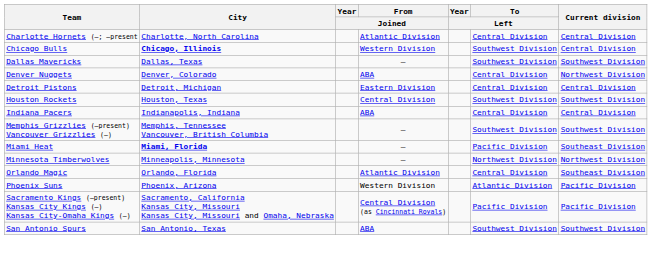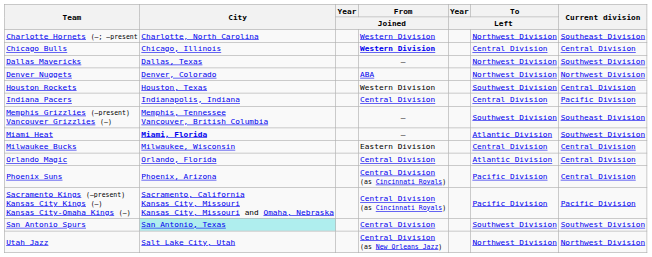Charlotte Hornets (–; –present | From / Joined: Atlantic Division -> Western Division
Charlotte Hornets (–; –present | To / Left: Central Division -> Northwest Division
Charlotte Hornets (–; –present | Current division: Central Division -> Southeast Division
Chicago Bulls | City: bold -> normal
Chicago Bulls | From / Joined: normal -> bold
Chicago Bulls | To / Left: Southwest Division -> Central Division
Dallas Mavericks | To / Left: Southwest Division -> Northwest Division
Denver Nuggets | To / Left: Central Division -> Northwest Division
- row: Detroit Pistons | Detroit, Michigan | Eastern Division | Central Division | Central Division
Houston Rockets | From / Joined: Central Division -> Western Division
Houston Rockets | Current division: Southwest Division -> Central Division
Indiana Pacers | From / Joined: ABA -> Central Division
Indiana Pacers | Current division: Central Division -> Pacific Division
Memphis Grizzlies (–present) Vancouver Grizzlies (–) | Current division: Southwest Division -> Southeast Division
Miami Heat | To / Left: Pacific Division -> Atlantic Division
Miami Heat | Current division: Southeast Division -> Southwest Division
+ row: Milwaukee Bucks | Milwaukee, Wisconsin | Eastern Division | Central Division | Central Division
- row: Minnesota Timberwolves | Minneapolis, Minnesota | — | Northwest Division | Northwest Division
Orlando Magic | From / Joined: Atlantic Division -> Central Division
Orlando Magic | To / Left: Central Division -> Atlantic Division
Orlando Magic | Current division: Southeast Division -> Central Division
Phoenix Suns | From / Joined: Western Division -> Central Division (as Cincinnati Royals)
Phoenix Suns | To / Left: Atlantic Division -> Pacific Division
Phoenix Suns | Current division: Pacific Division -> Central Division
San Antonio Spurs | City: no background -> paleturquoise background
San Antonio Spurs | From / Joined: ABA -> Central Division
+ row: Utah Jazz | Salt Lake City, Utah | Central Division (as New Orleans Jazz) | Northwest Division | Northwest Division
